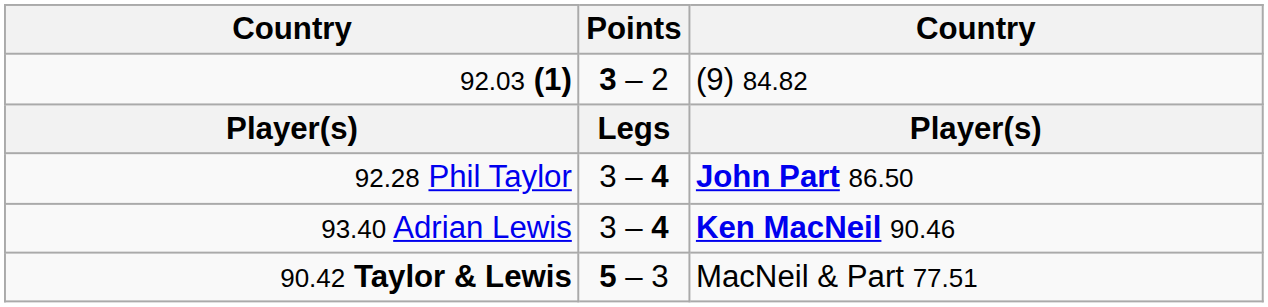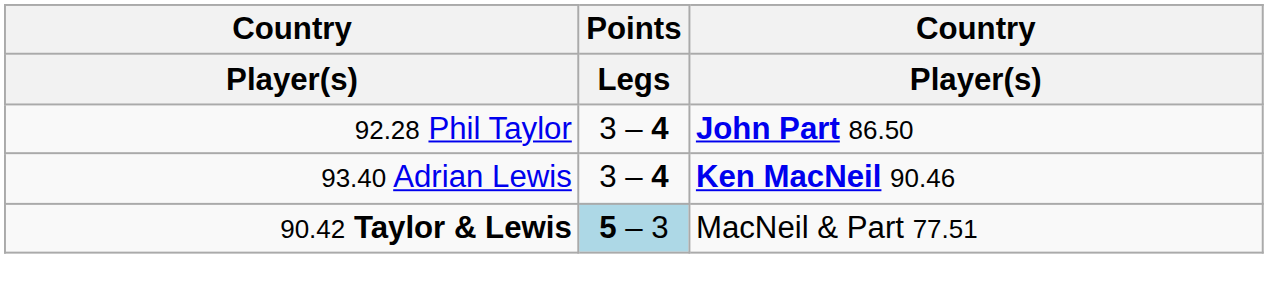- row: 92.03 (1) | 3 – 2 | (9) 84.82
90.42 Taylor & Lewis | Points: no background -> lightblue background
